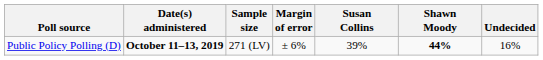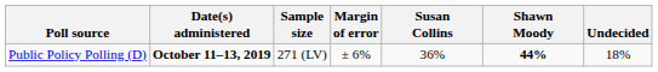Public Policy Polling (D) | Susan Collins: 39% -> 36%
Public Policy Polling (D) | Undecided: 16% -> 18%
